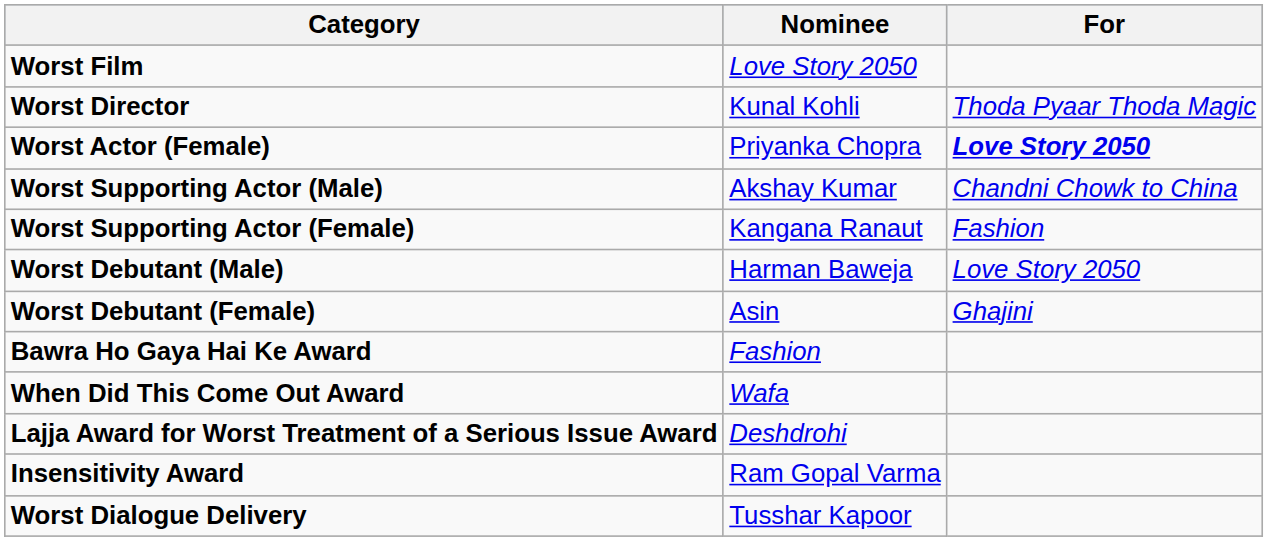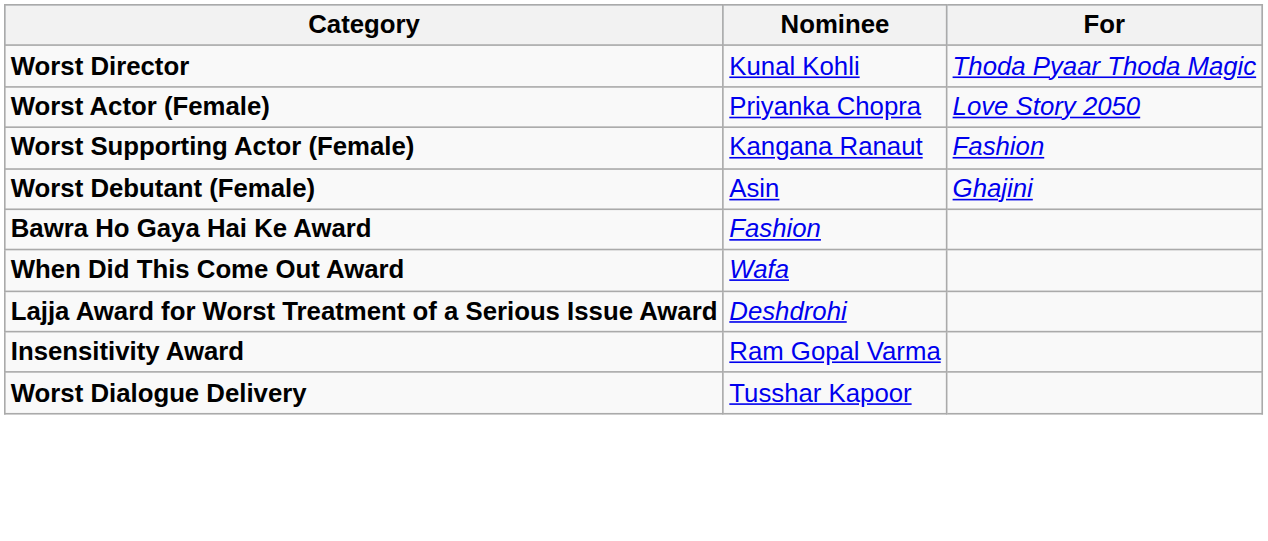- row: Worst Film | Love Story 2050
Worst Actor (Female) | For: bold -> normal
- row: Worst Supporting Actor (Male) | Akshay Kumar | Chandni Chowk to China
- row: Worst Debutant (Male) | Harman Baweja | Love Story 2050
